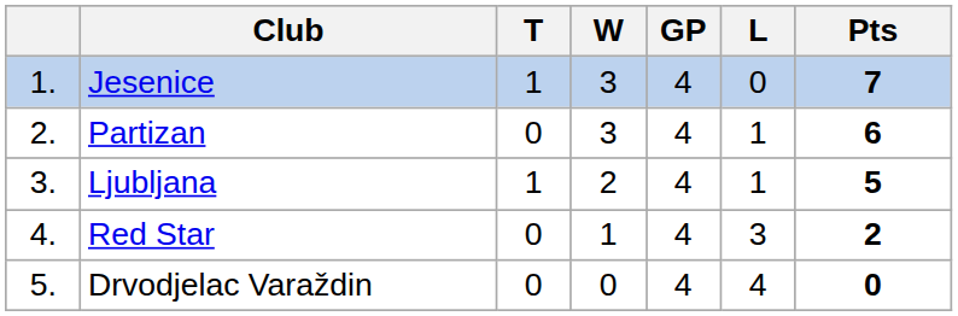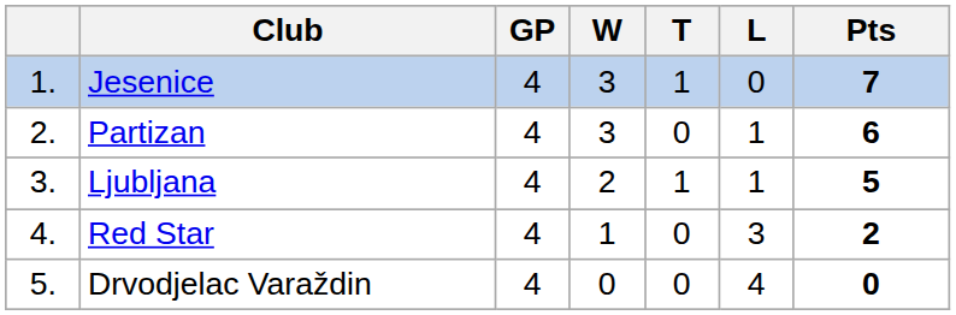columns swapped: GP <-> T
